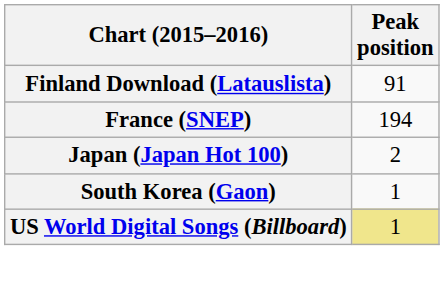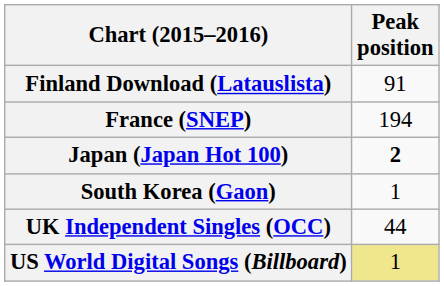Japan (Japan Hot 100) | Peak position: normal -> bold
+ row: UK Independent Singles (OCC) | 44
